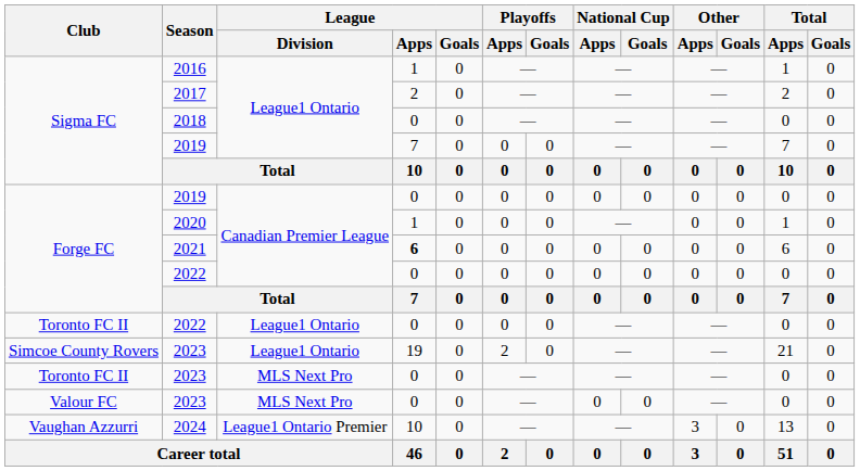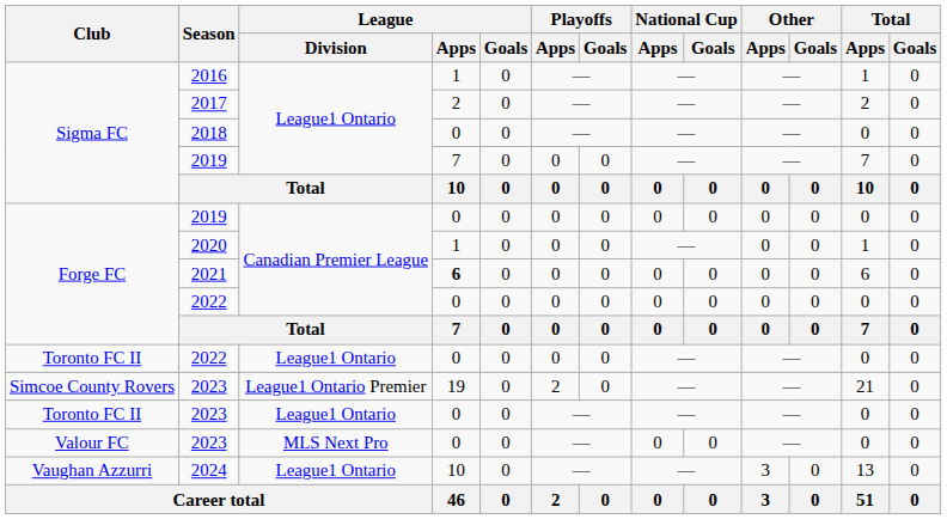Simcoe County Rovers / 2023 | League / Division: League1 Ontario -> League1 Ontario Premier
Toronto FC II / 2023 | League / Division: MLS Next Pro -> League1 Ontario
2024 | League / Division: League1 Ontario Premier -> League1 Ontario
